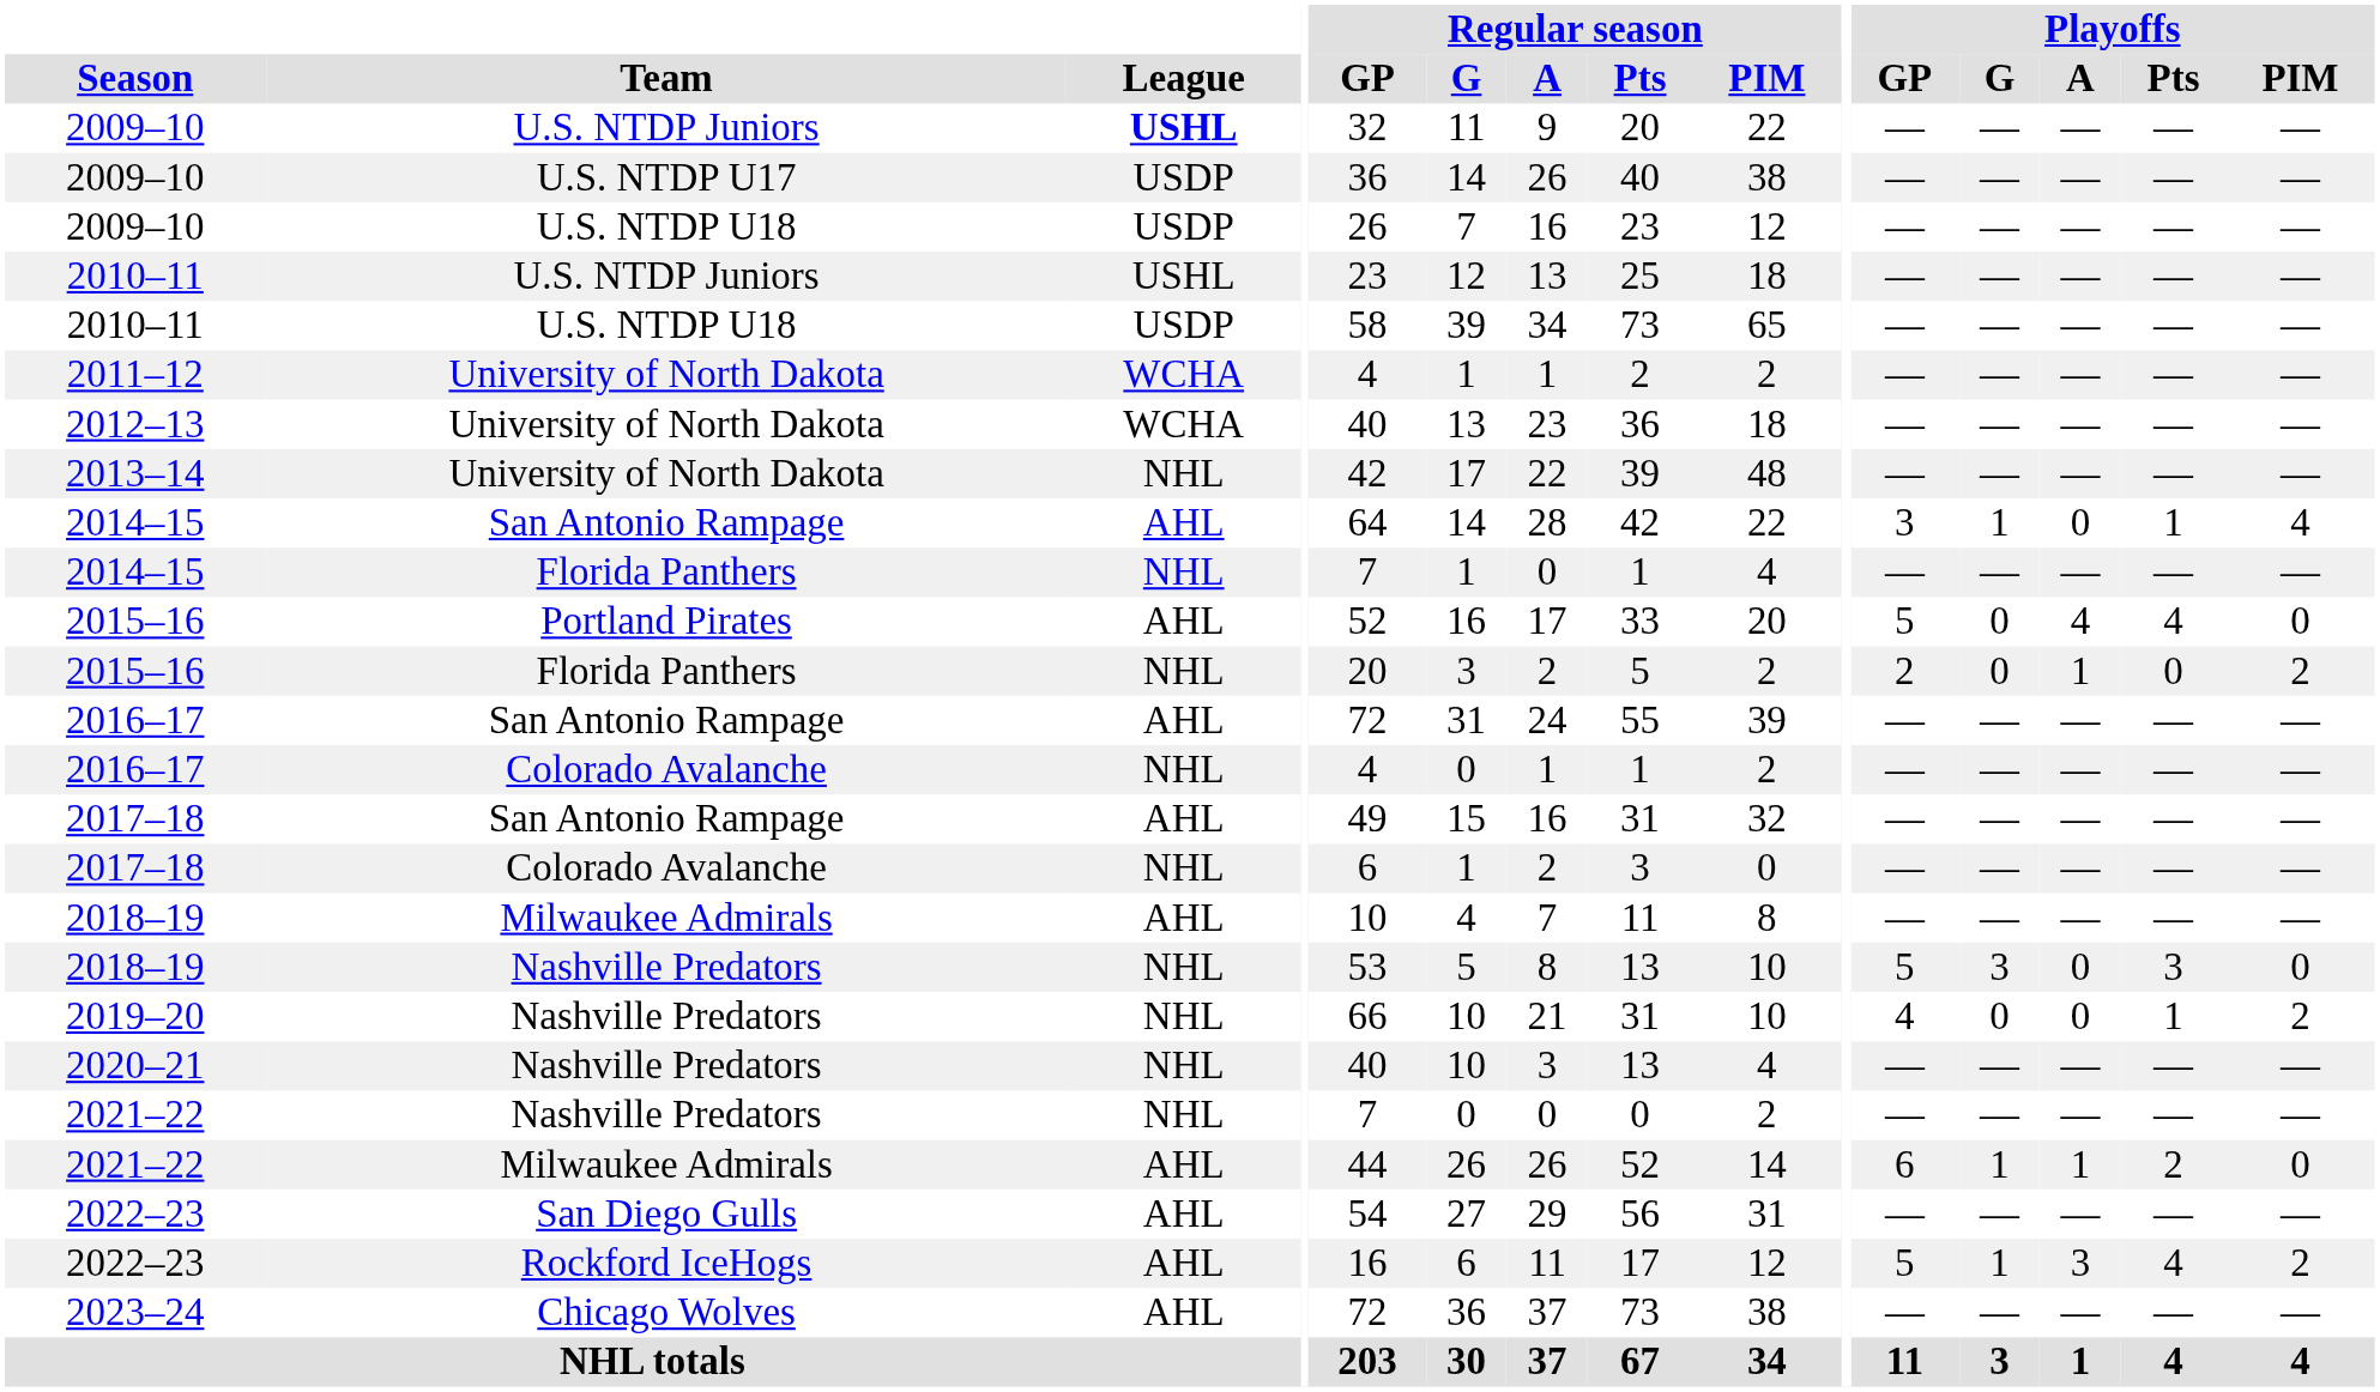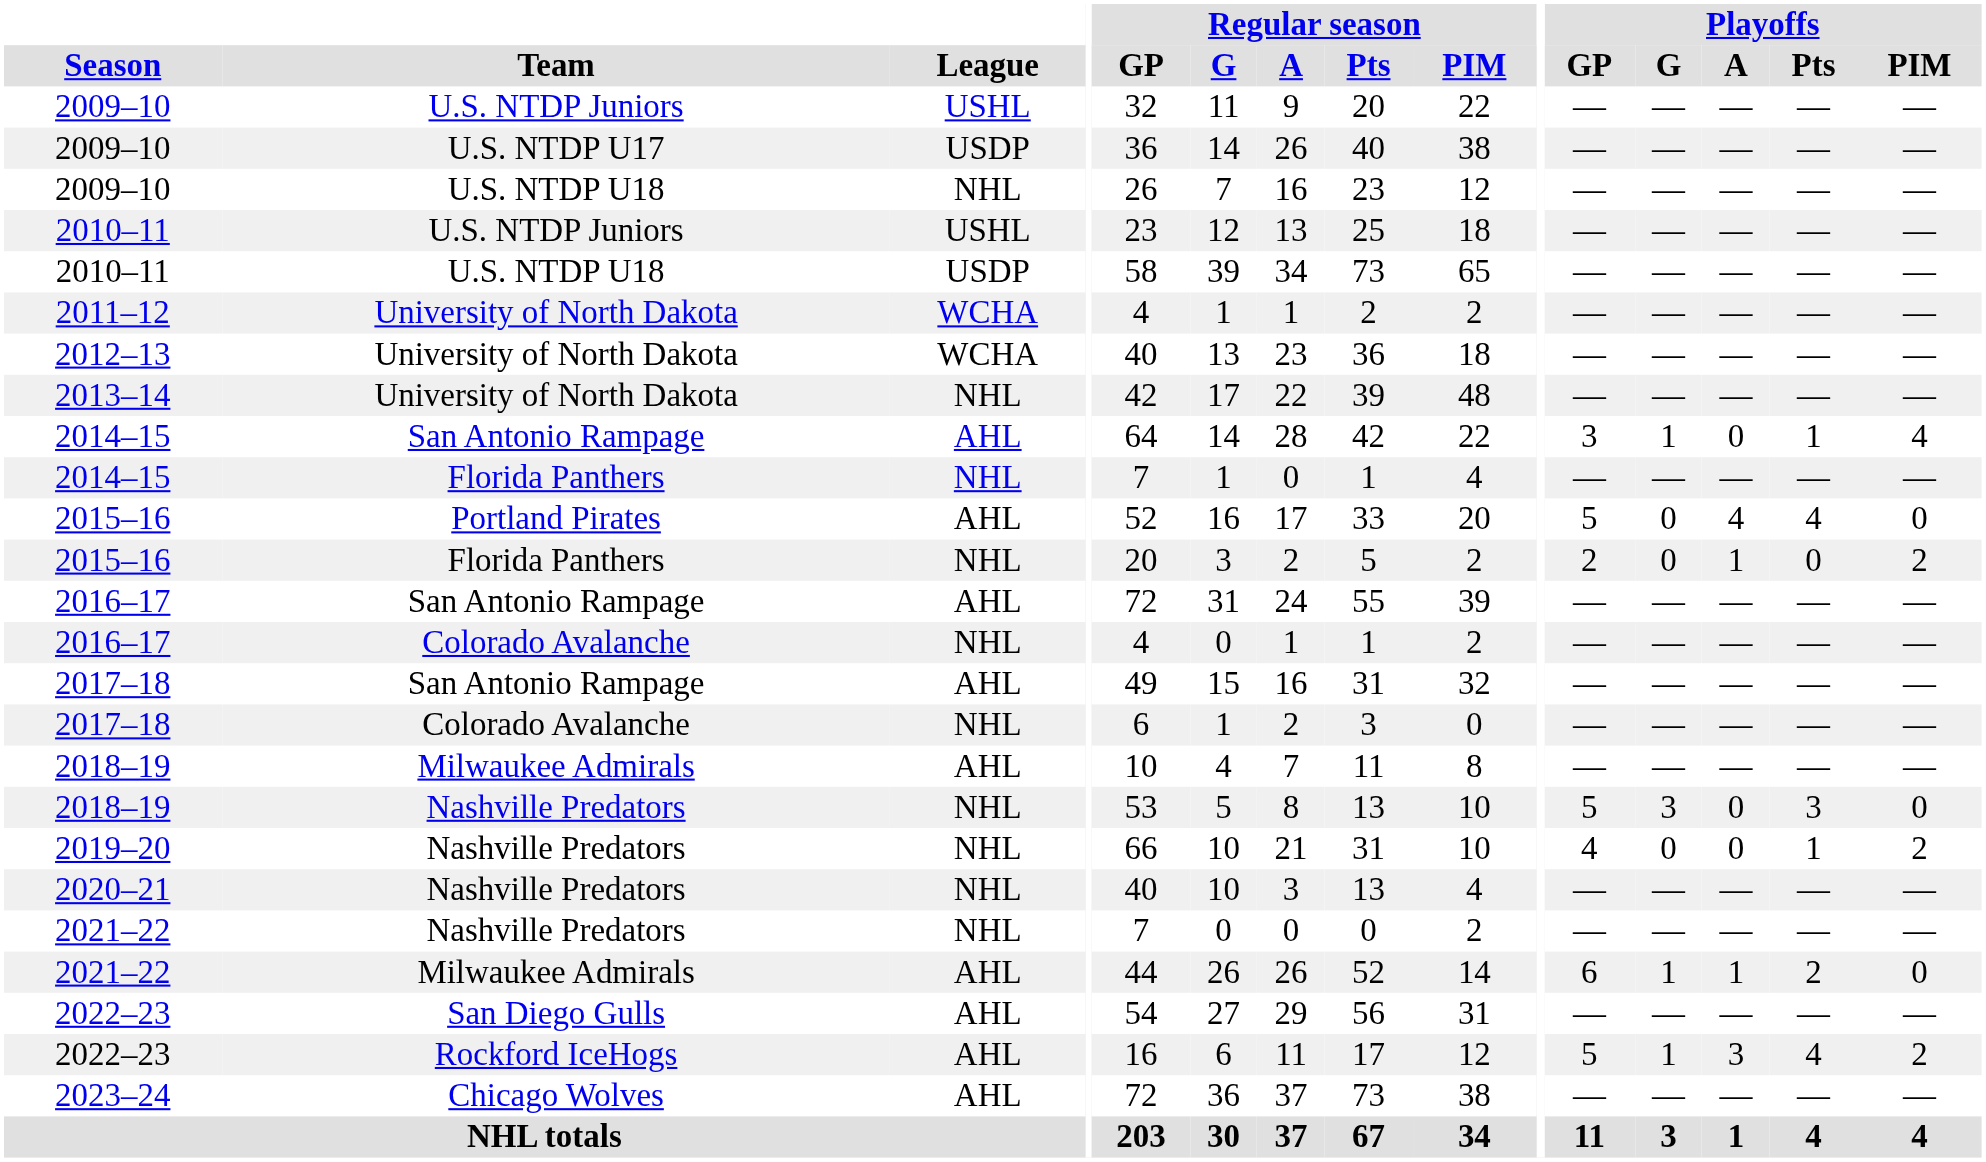2009–10 / U.S. NTDP Juniors | League: bold -> normal
2009–10 / U.S. NTDP U18 | League: USDP -> NHL
